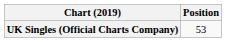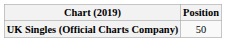UK Singles (Official Charts Company) | Position: 53 -> 50
